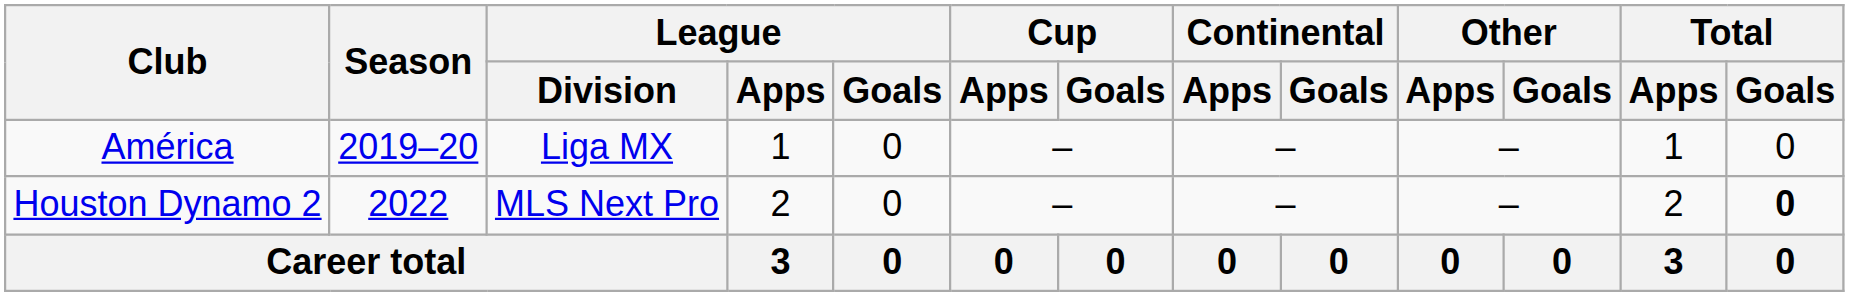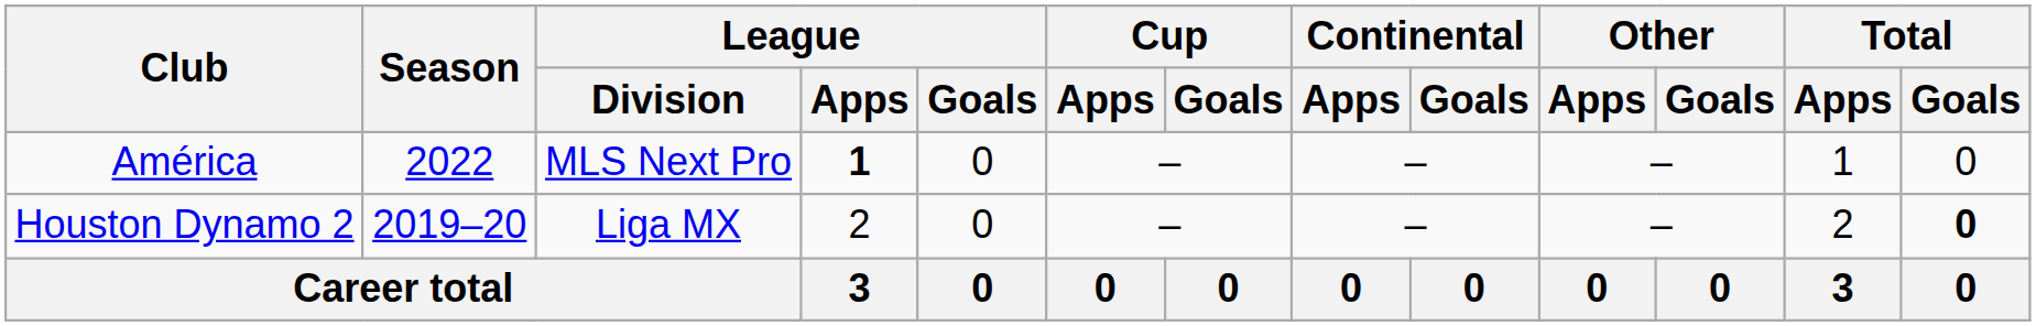América | Season: 2019–20 -> 2022
América | League / Division: Liga MX -> MLS Next Pro
América | League / Apps: normal -> bold
Houston Dynamo 2 | Season: 2022 -> 2019–20
Houston Dynamo 2 | League / Division: MLS Next Pro -> Liga MX
